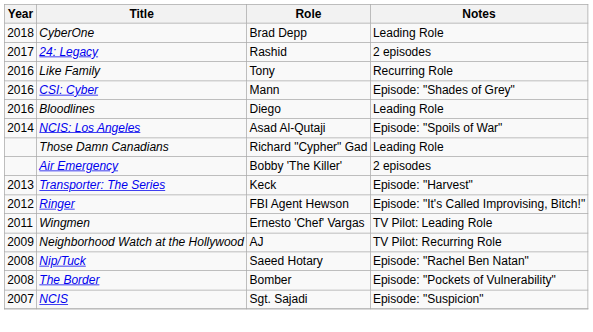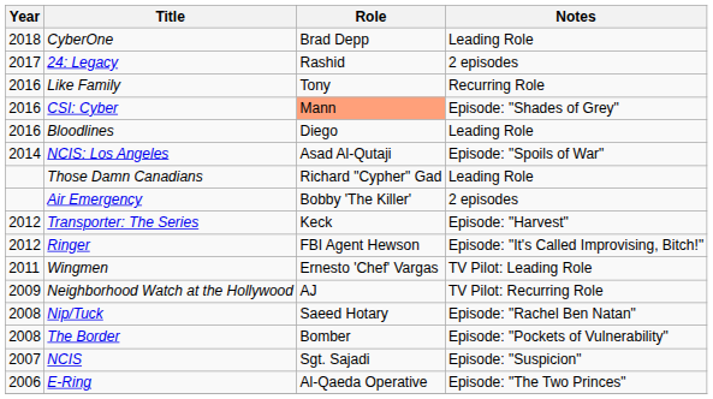CSI: Cyber | Role: no background -> lightsalmon background
Transporter: The Series | Year: 2013 -> 2012
+ row: 2006 | E-Ring | Al-Qaeda Operative | Episode: "The Two Princes"
